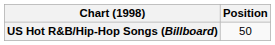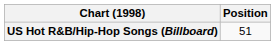US Hot R&B/Hip-Hop Songs (Billboard) | Position: 50 -> 51
